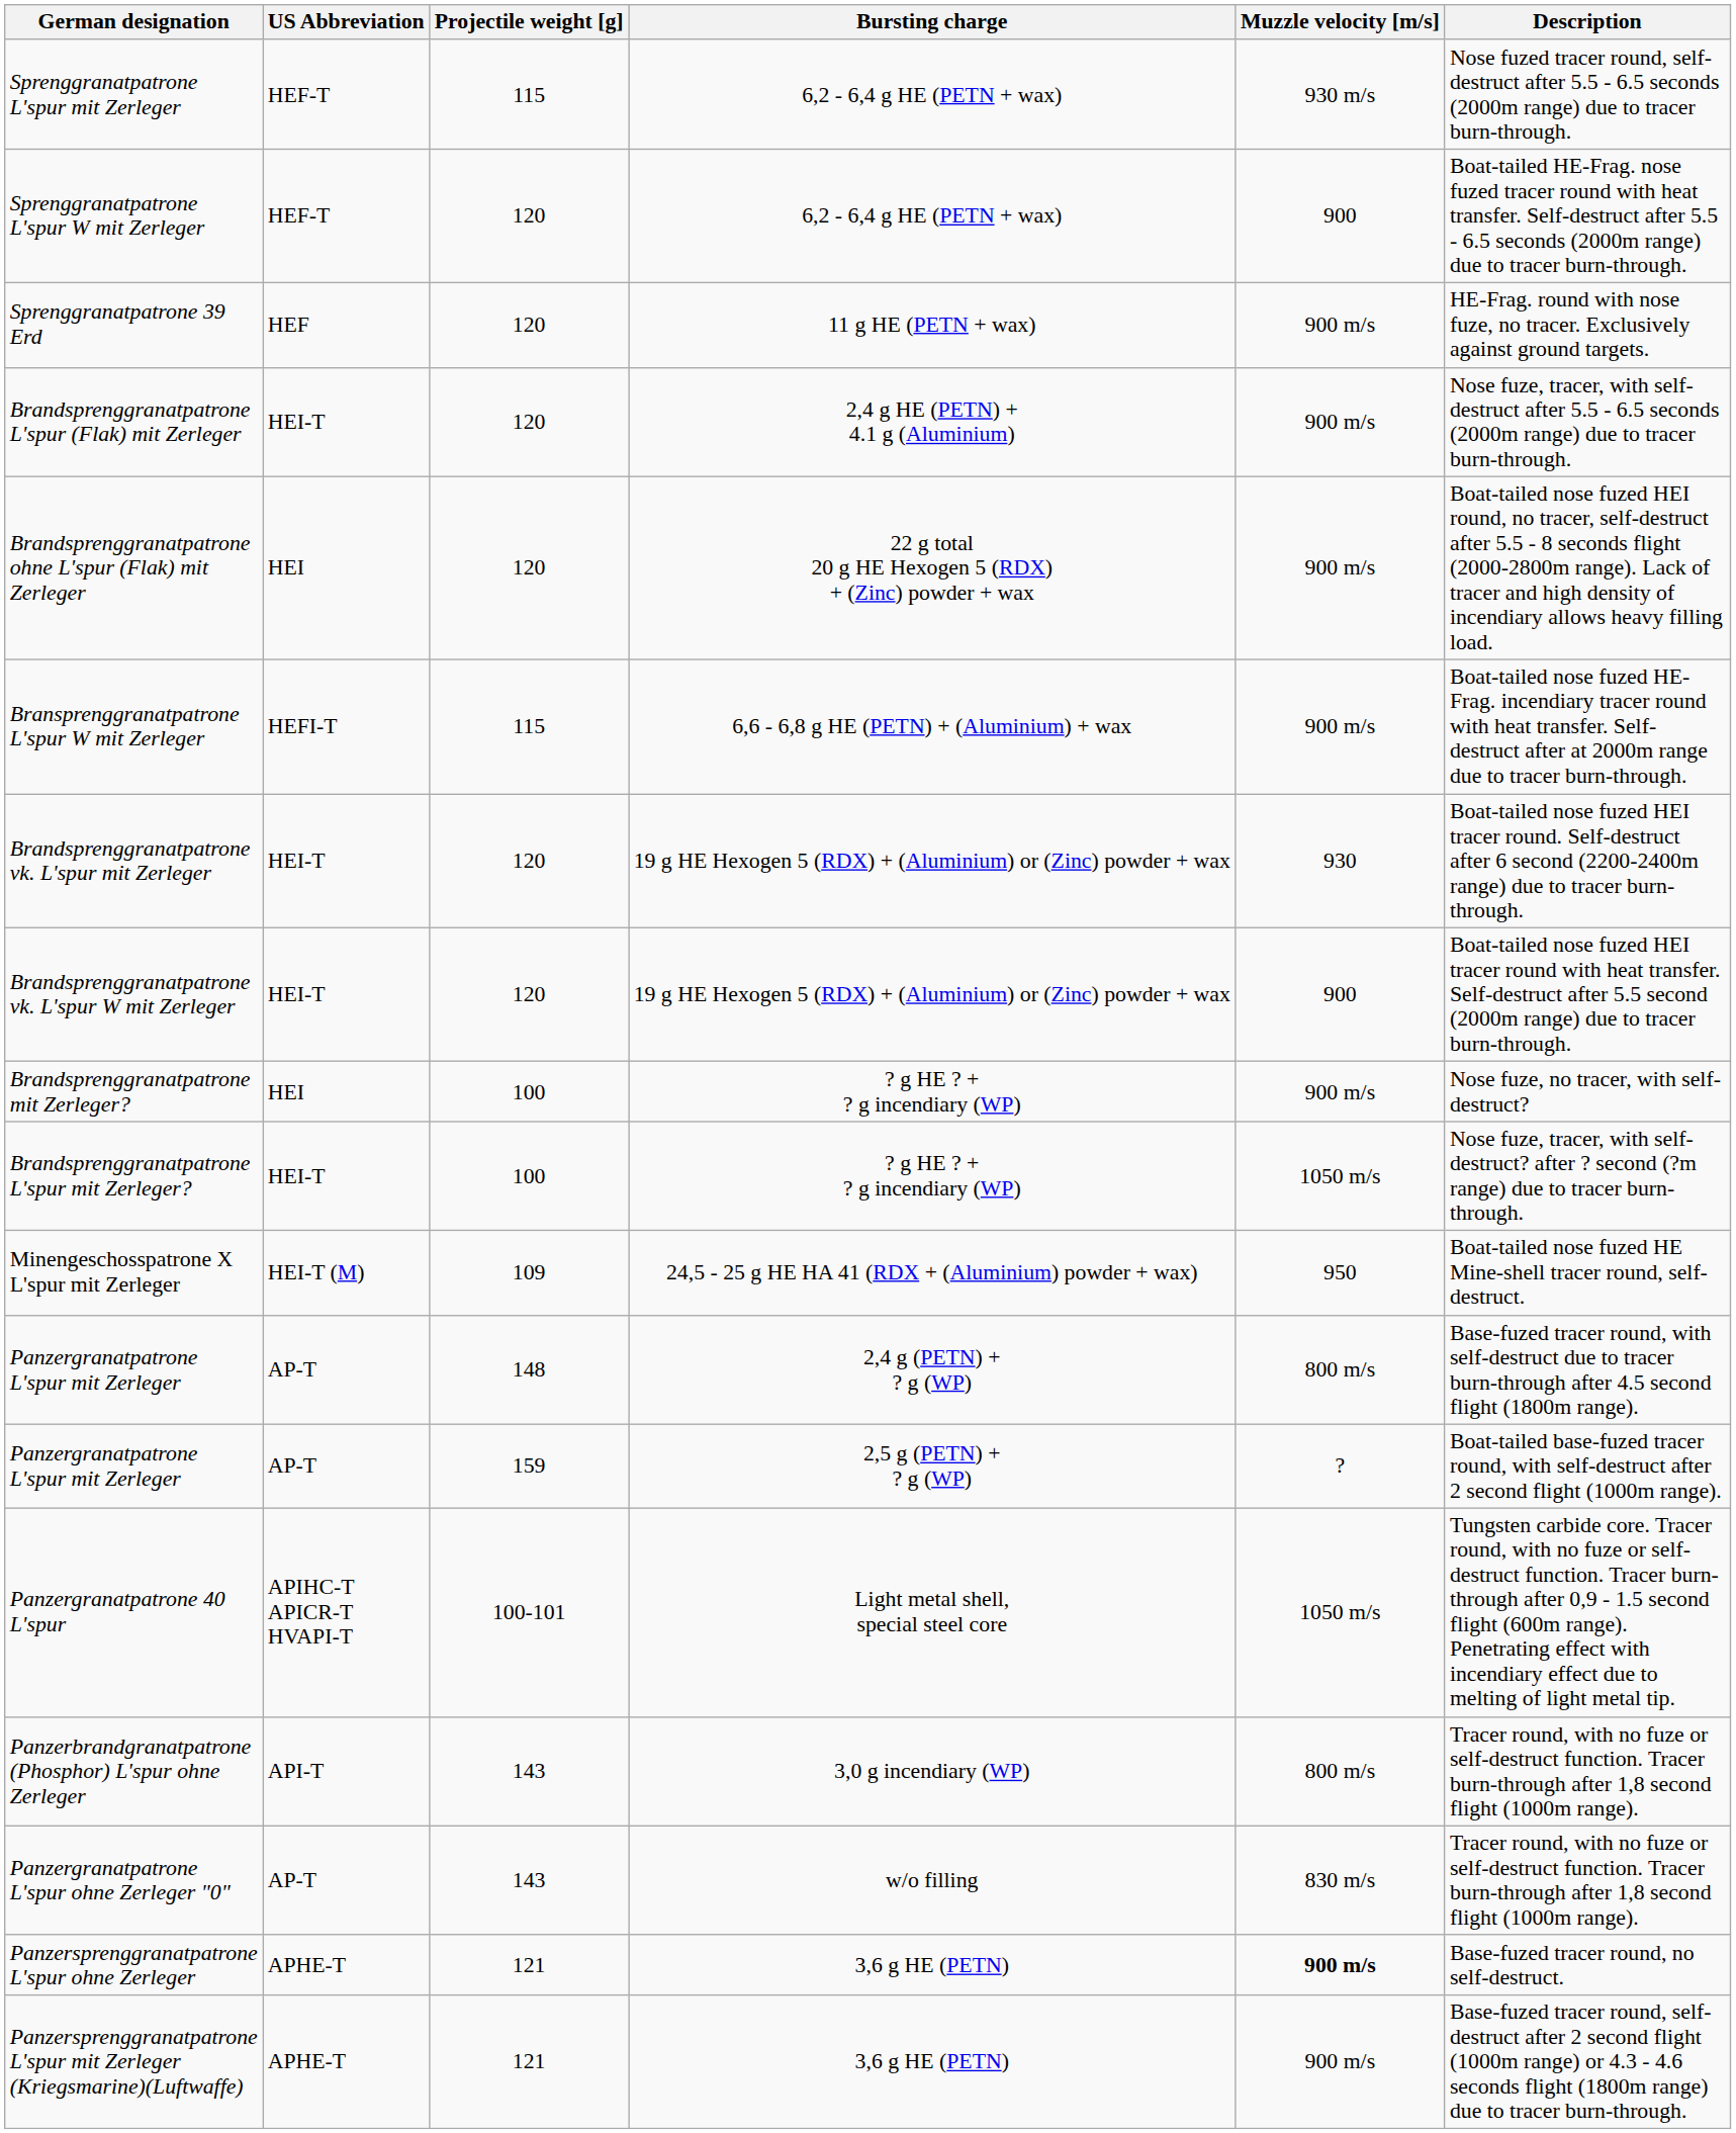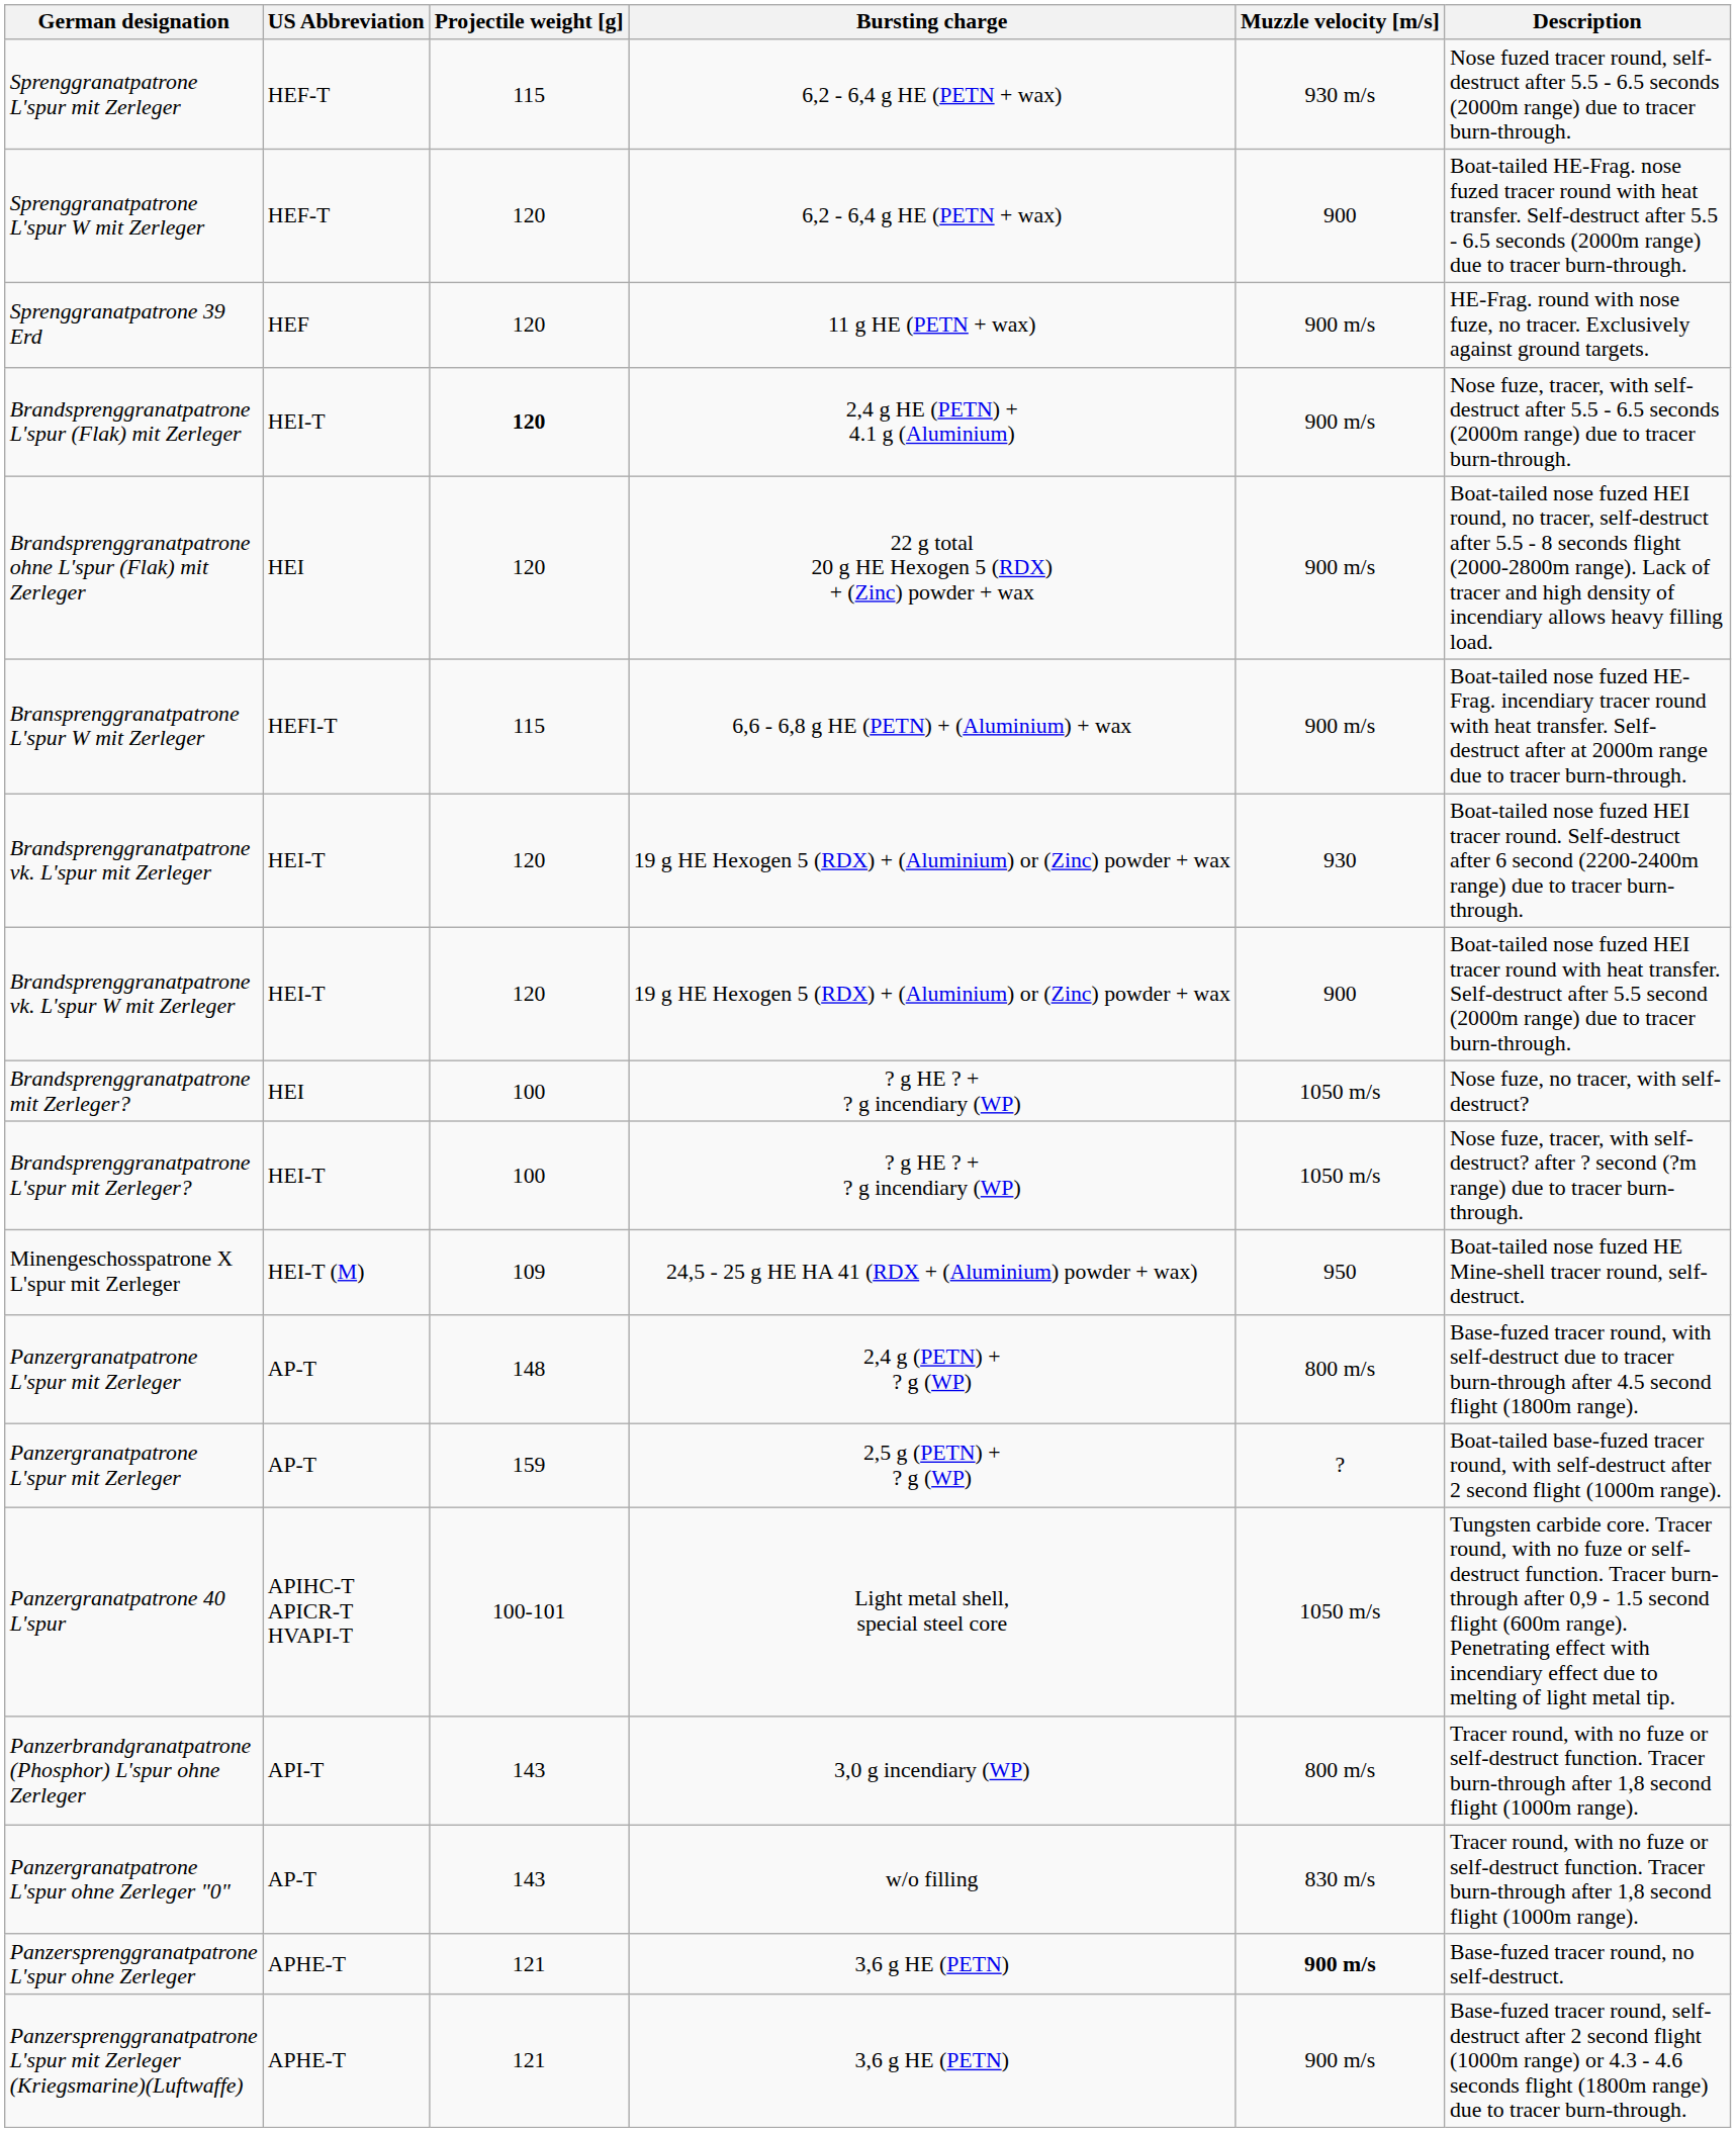Brandsprenggranatpatrone L'spur (Flak) mit Zerleger | Projectile weight [g]: normal -> bold
Brandsprenggranatpatrone mit Zerleger? | Muzzle velocity [m/s]: 900 m/s -> 1050 m/s
